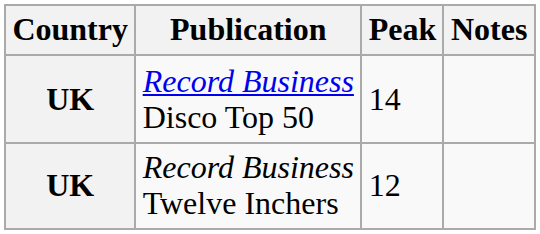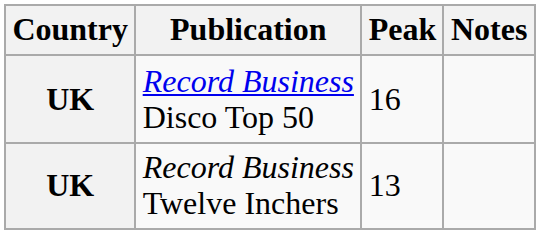Record Business Disco Top 50 | Peak: 14 -> 16
Record Business Twelve Inchers | Peak: 12 -> 13
